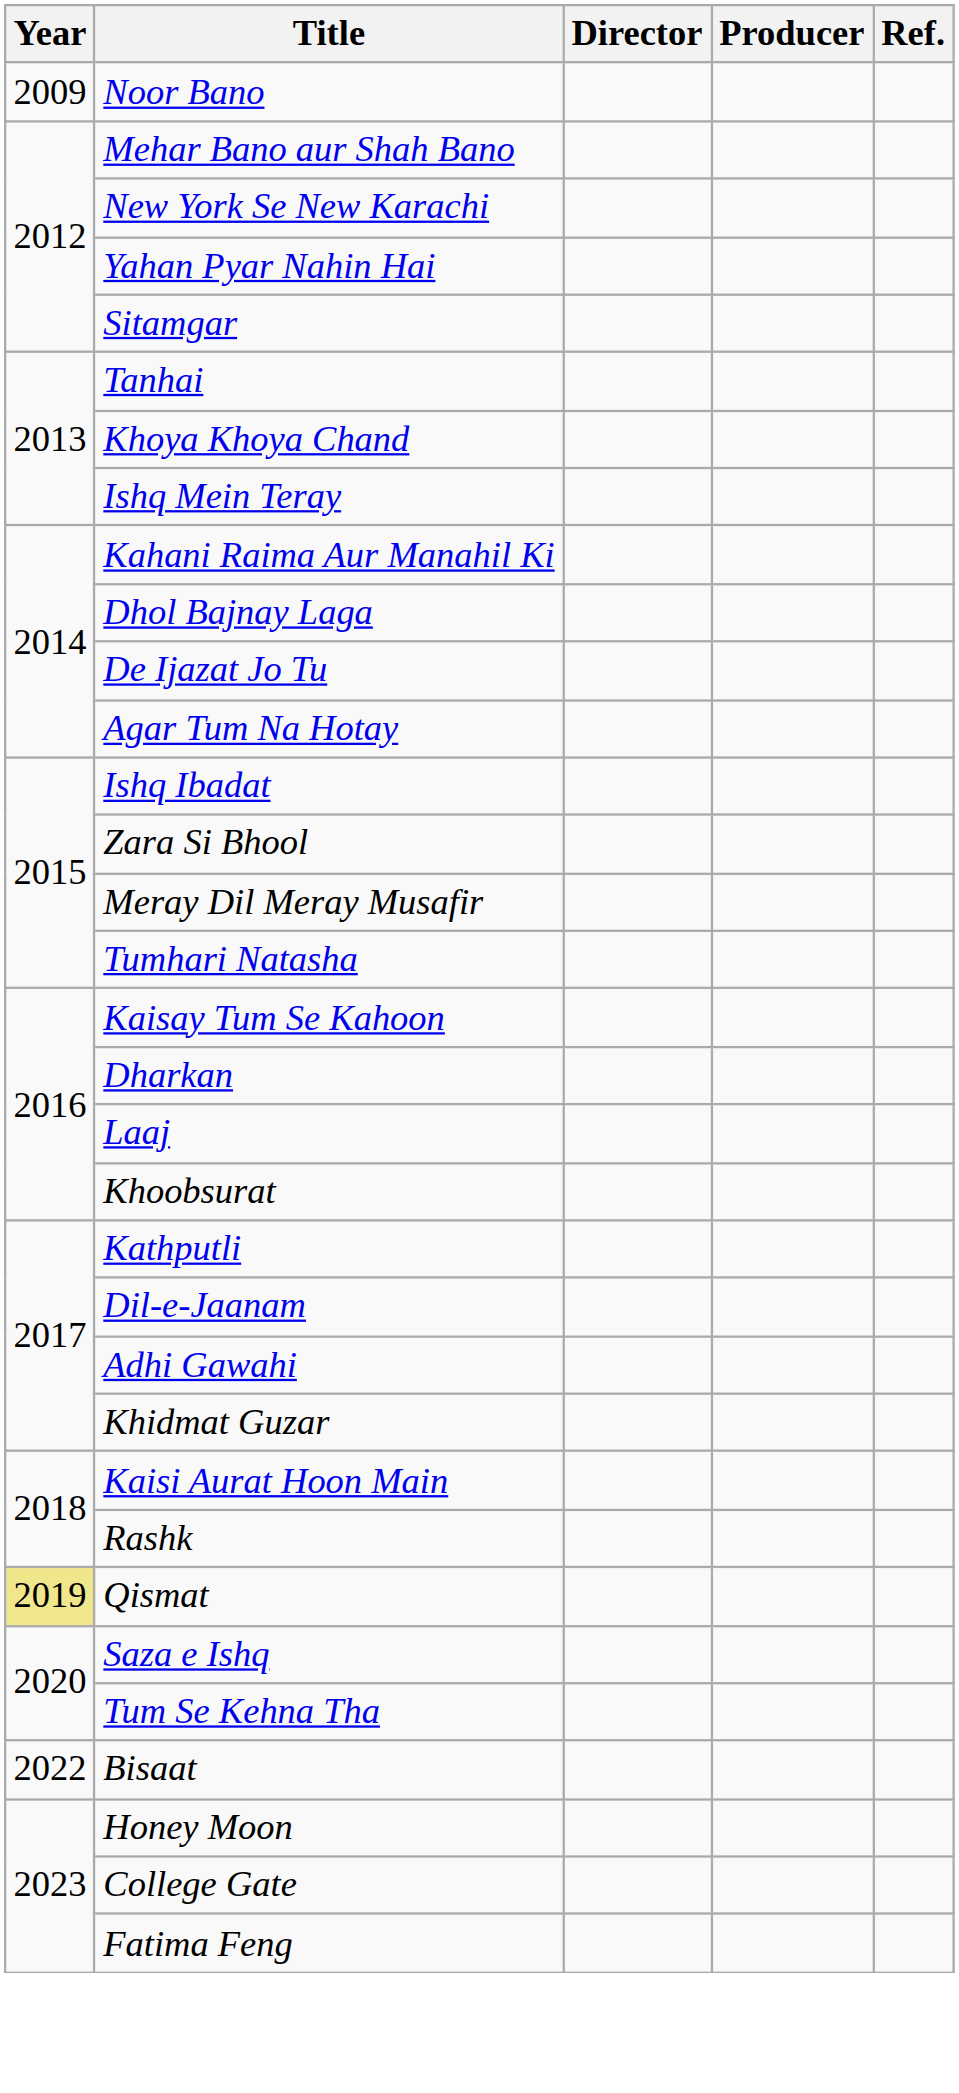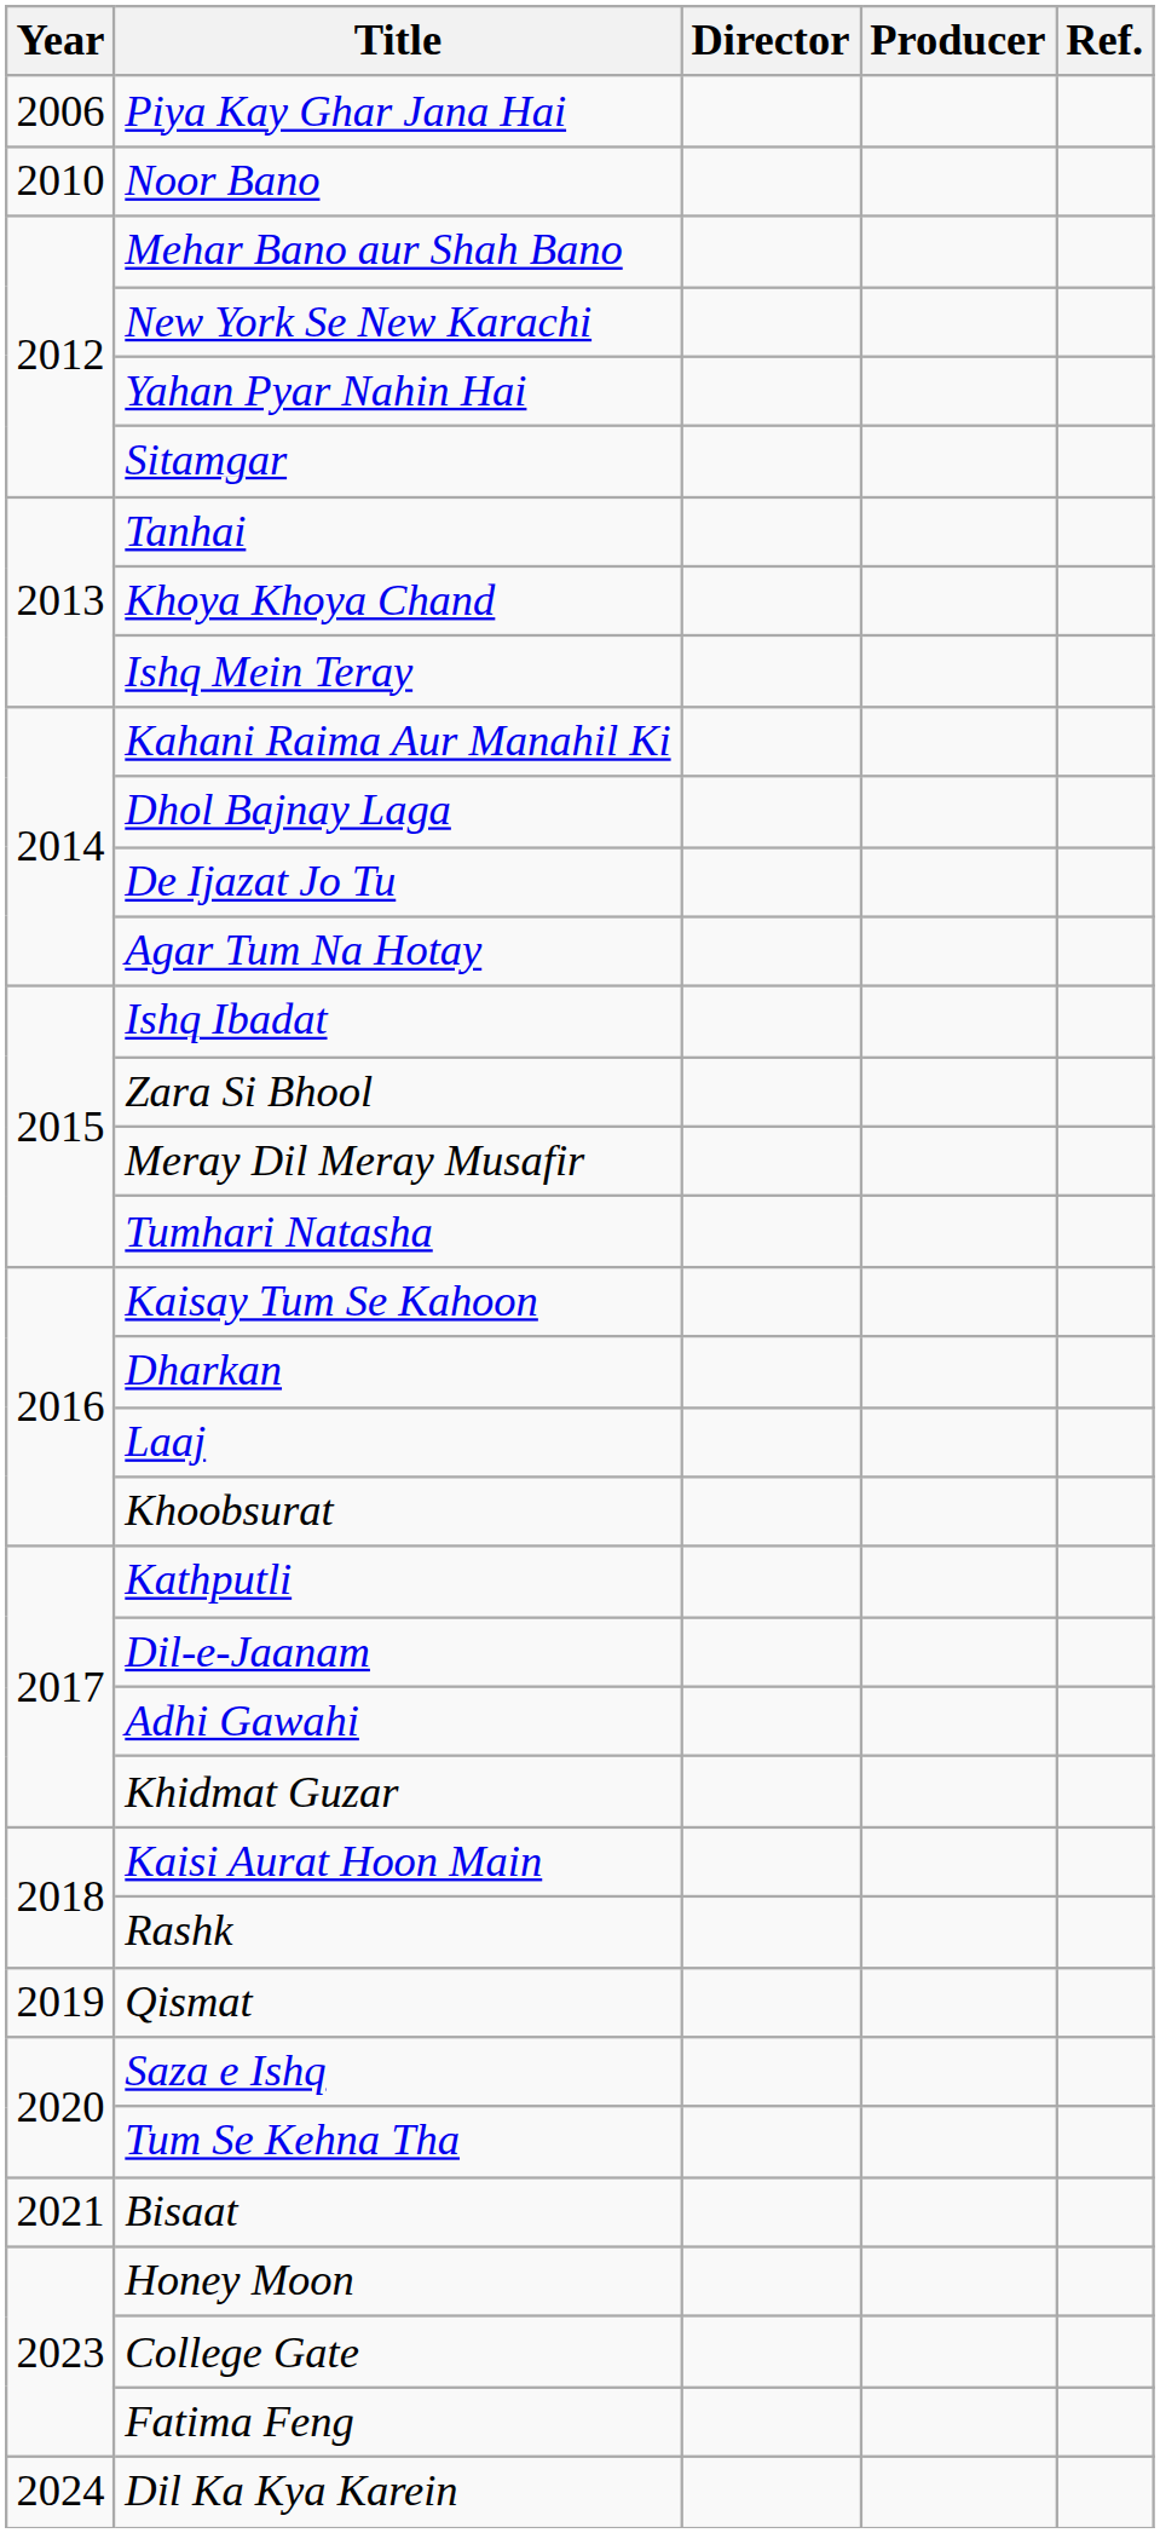+ row: 2006 | Piya Kay Ghar Jana Hai
Noor Bano | Year: 2009 -> 2010
Qismat | Year: khaki background -> no background
Bisaat | Year: 2022 -> 2021
+ row: 2024 | Dil Ka Kya Karein
